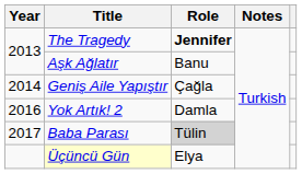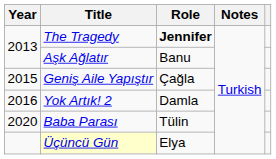Geniş Aile Yapıştır | Year: 2014 -> 2015
Baba Parası | Year: 2017 -> 2020
Baba Parası | Role: lightgrey background -> no background
